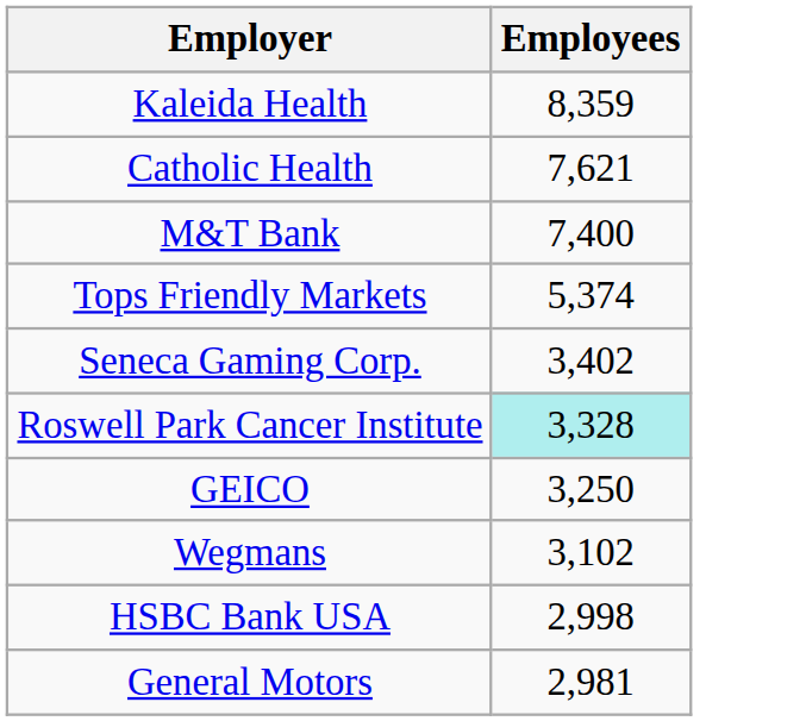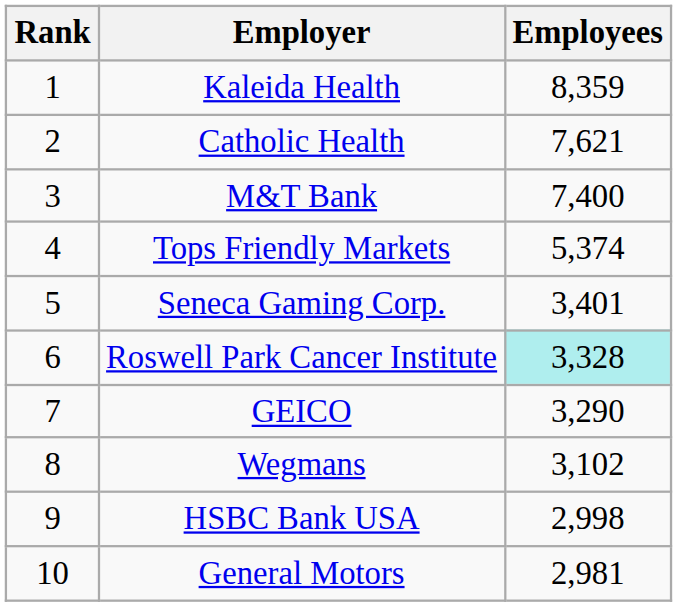+ column: Rank | 1 | 2 | 3 | 4 | 5 | 6 | 7 | 8 | 9 | 10
Seneca Gaming Corp. | Employees: 3,402 -> 3,401
GEICO | Employees: 3,250 -> 3,290
